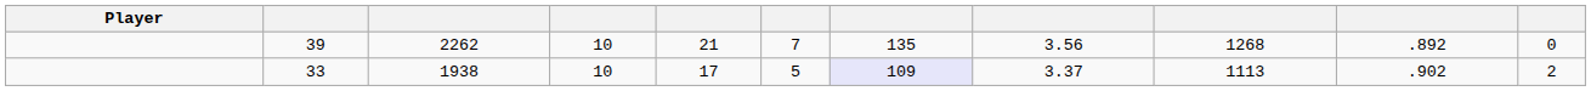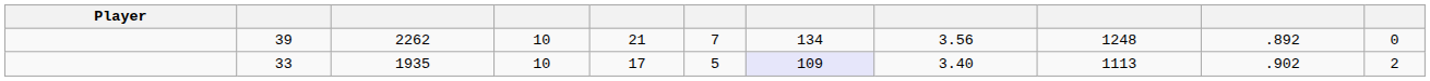39 | column 7: 135 -> 134
39 | column 9: 1268 -> 1248
33 | column 3: 1938 -> 1935
33 | column 8: 3.37 -> 3.40
